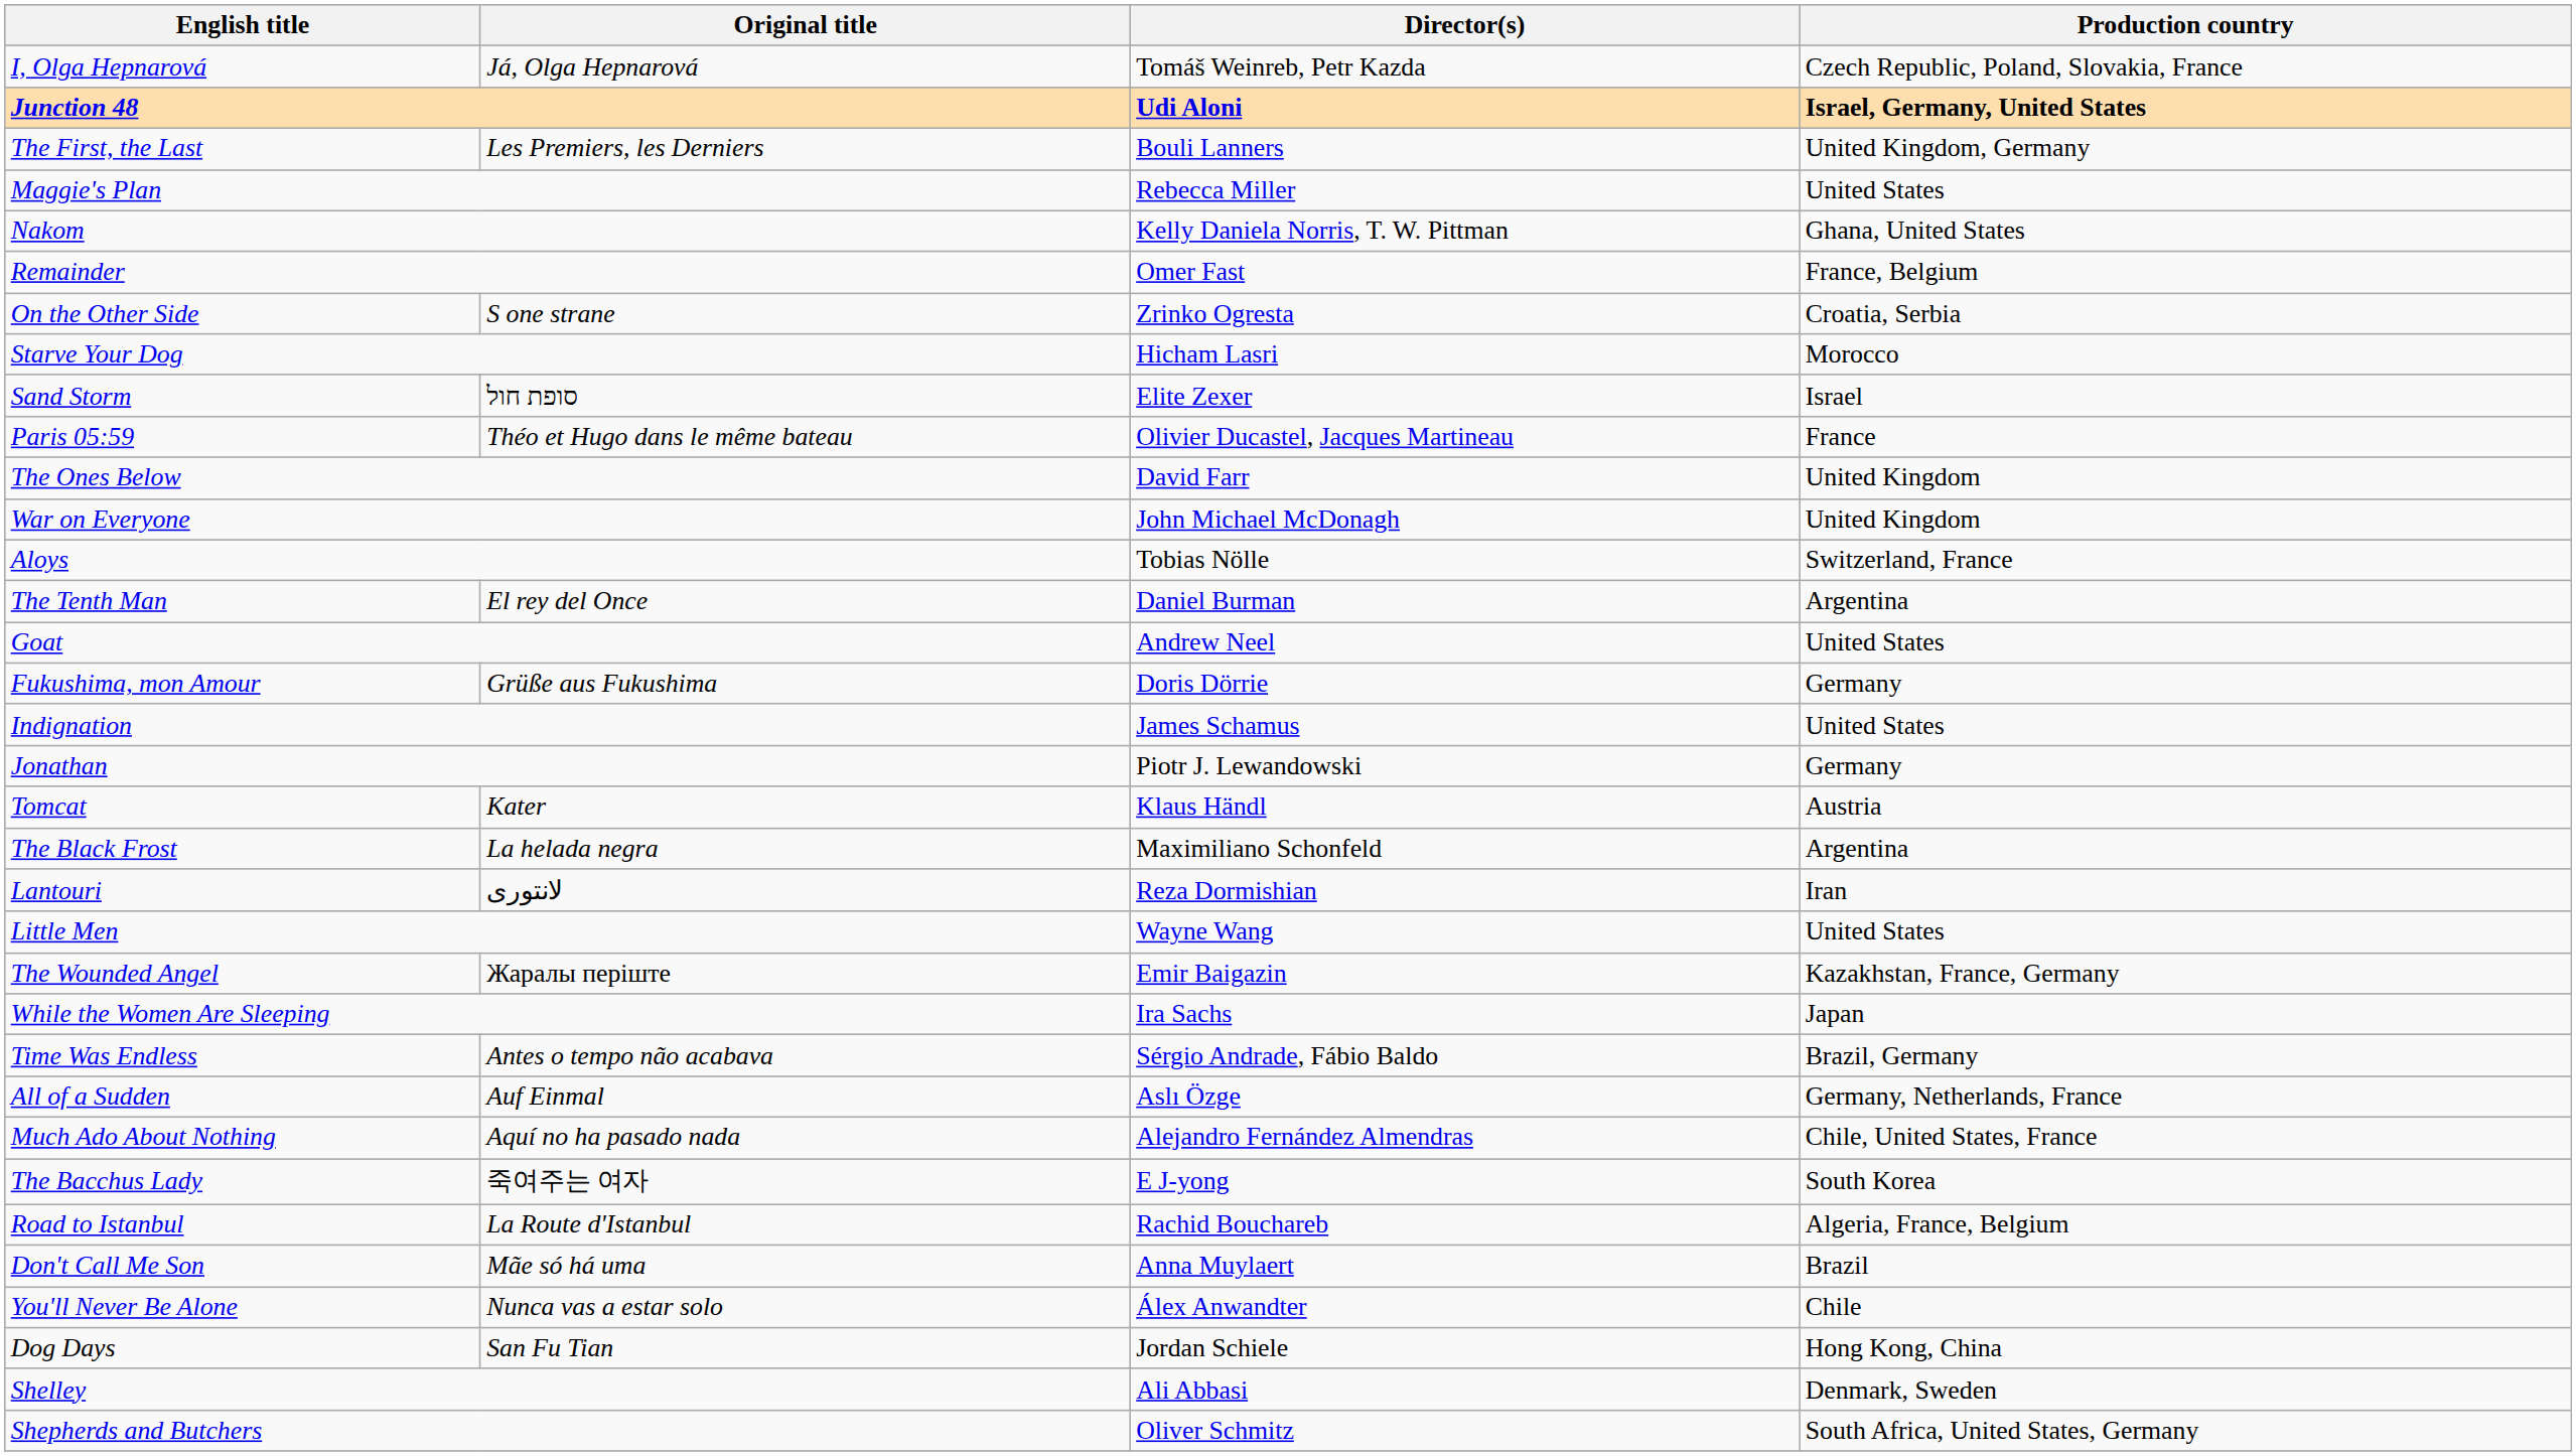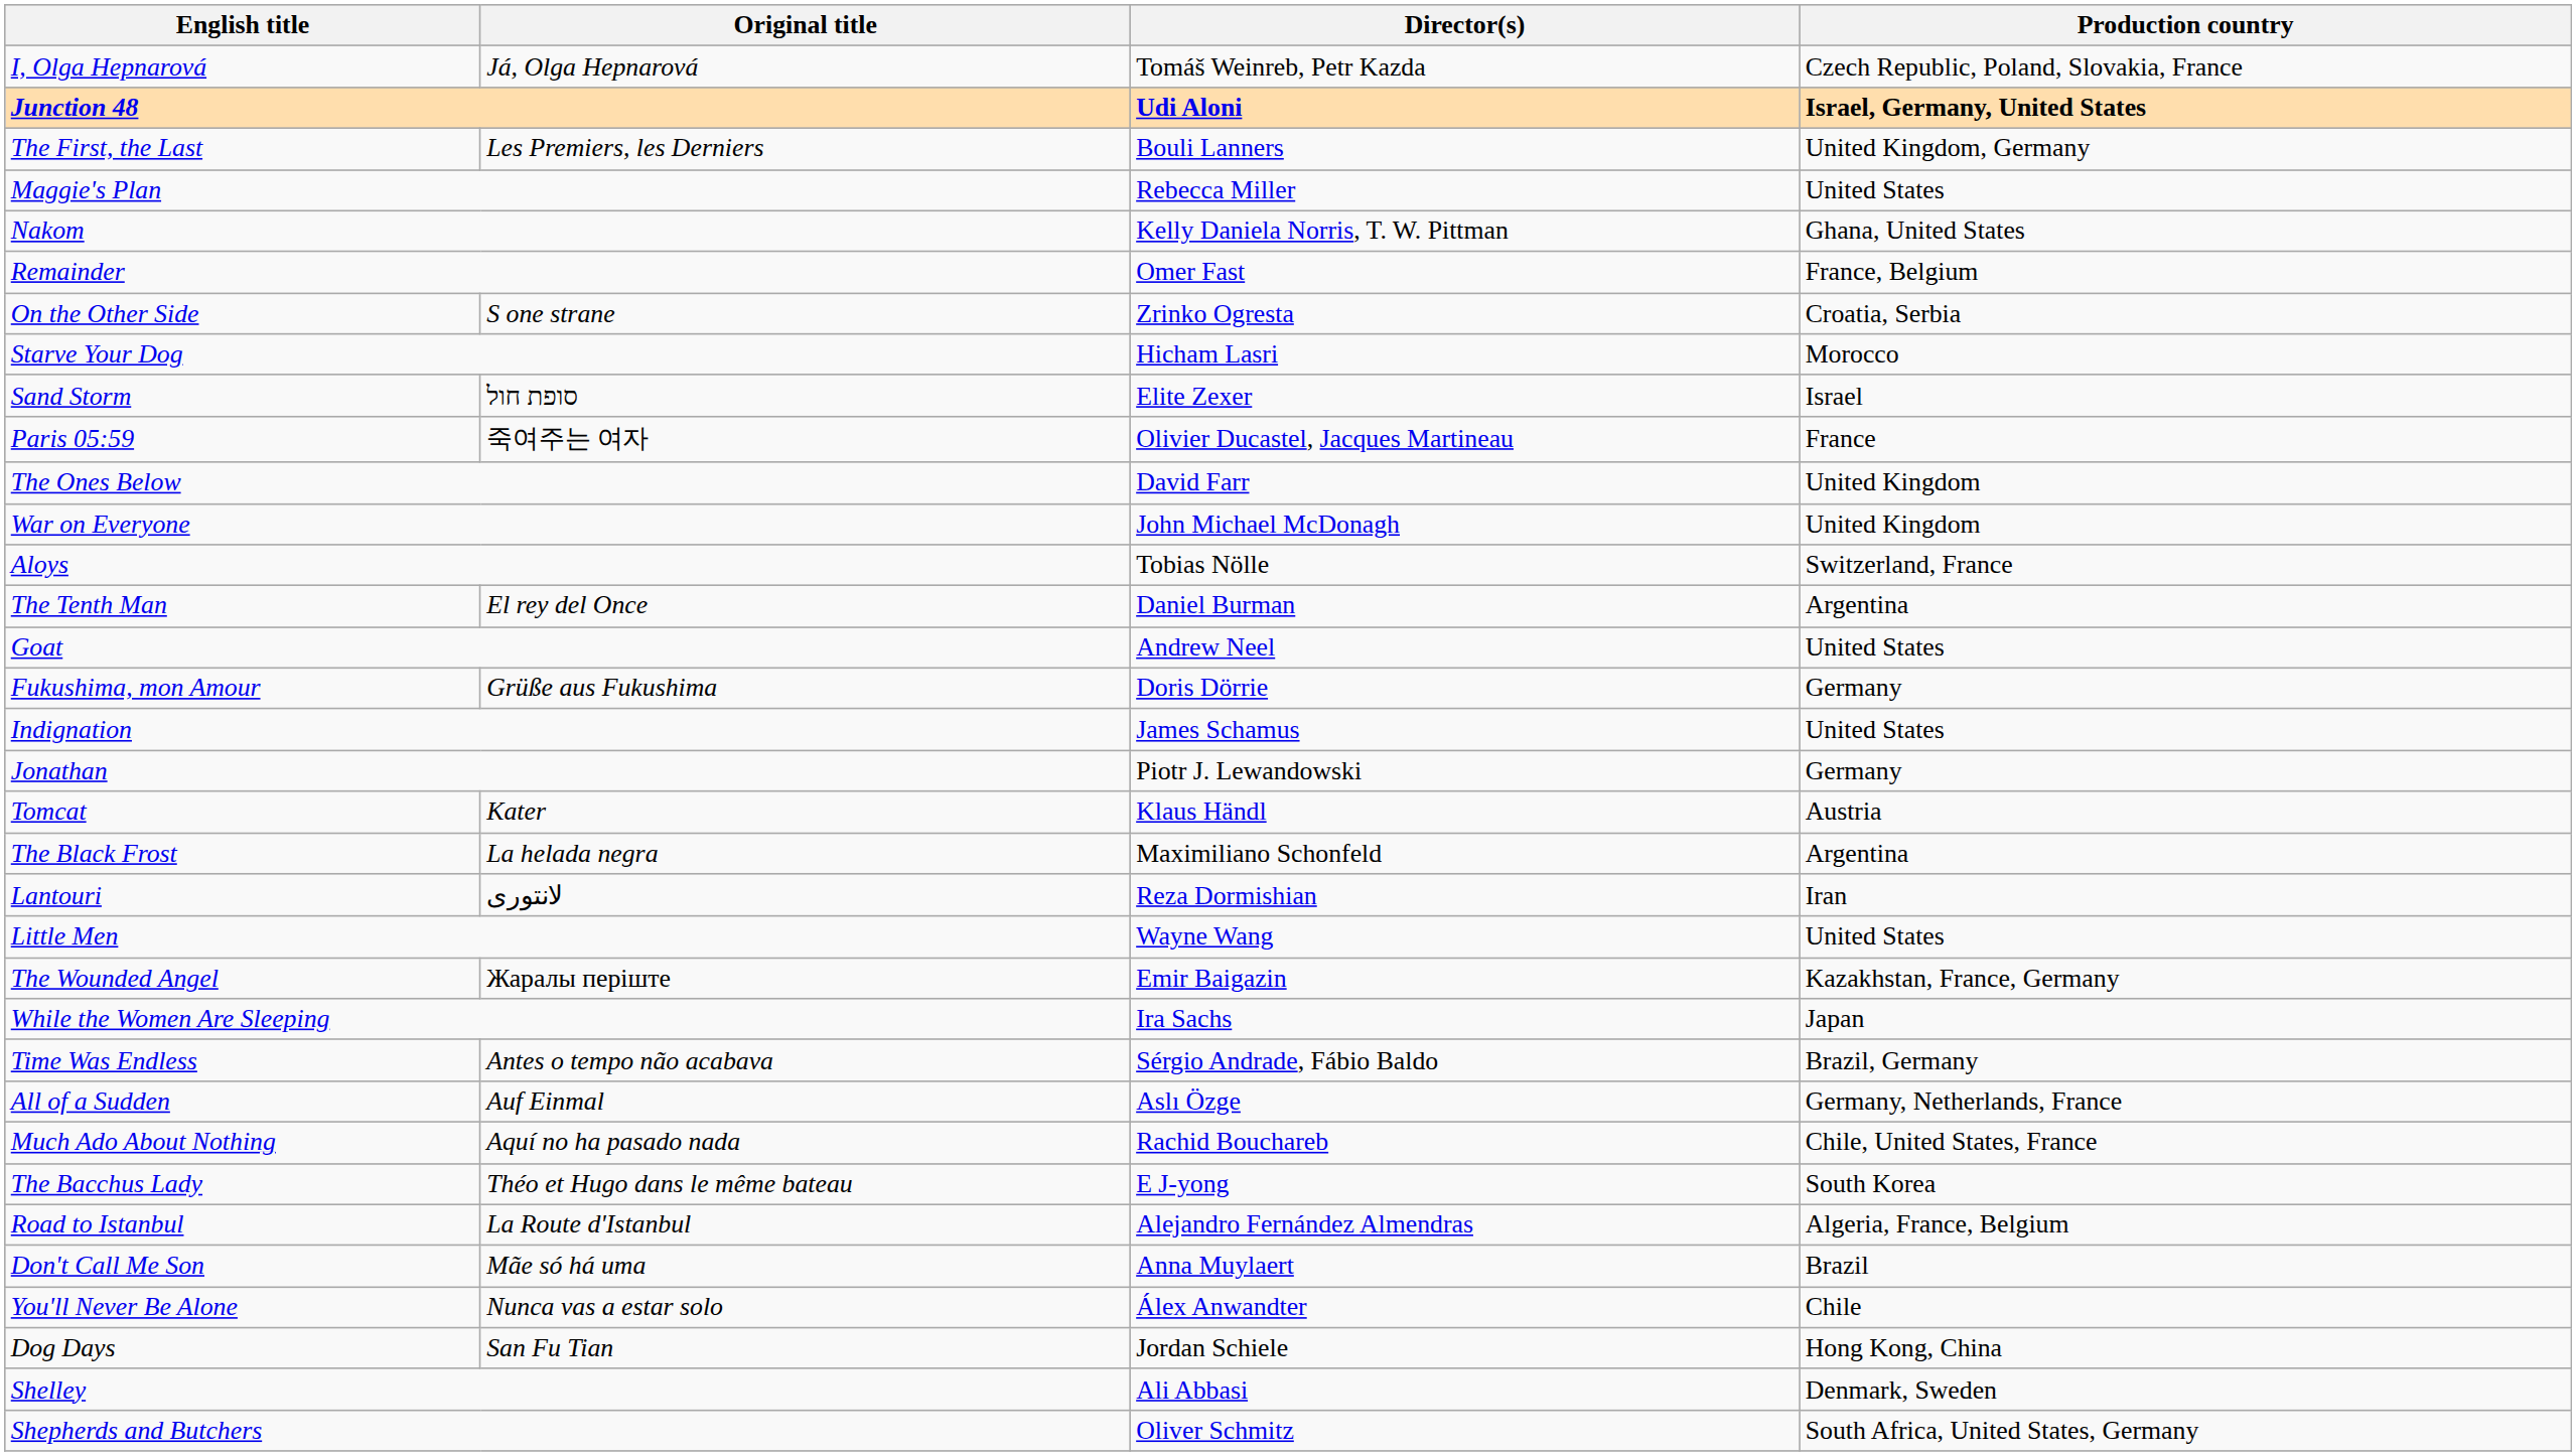Paris 05:59 | Original title: Théo et Hugo dans le même bateau -> 죽여주는 여자
Much Ado About Nothing | Director(s): Alejandro Fernández Almendras -> Rachid Bouchareb
The Bacchus Lady | Original title: 죽여주는 여자 -> Théo et Hugo dans le même bateau
Road to Istanbul | Director(s): Rachid Bouchareb -> Alejandro Fernández Almendras
